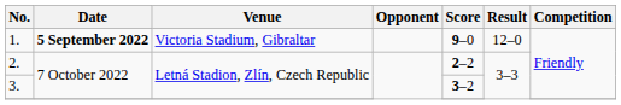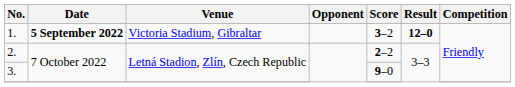1. | Score: 9–0 -> 3–2
1. | Result: normal -> bold
3. | Score: 3–2 -> 9–0
